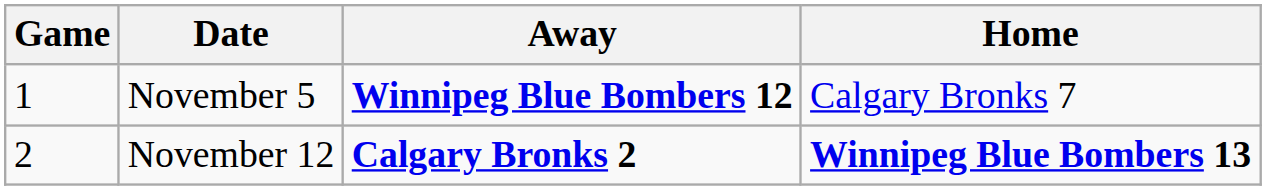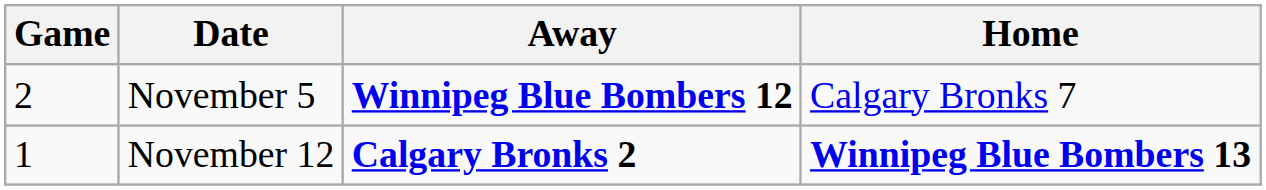November 5 | Game: 1 -> 2
November 12 | Game: 2 -> 1
